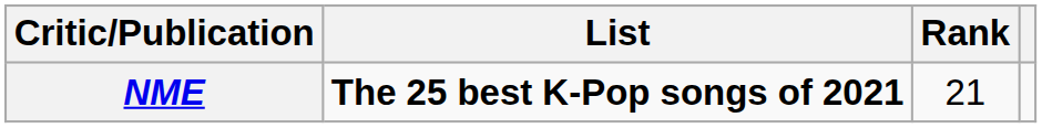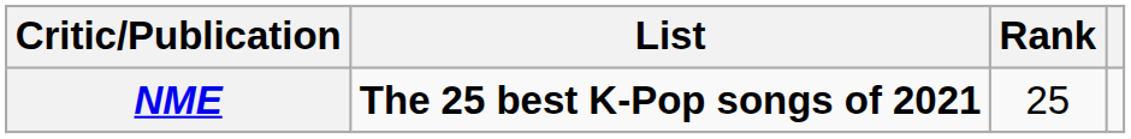NME | Rank: 21 -> 25
